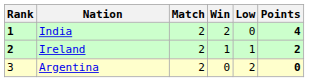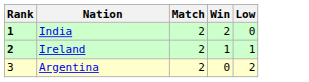- column: Points | 4 | 2 | 0
